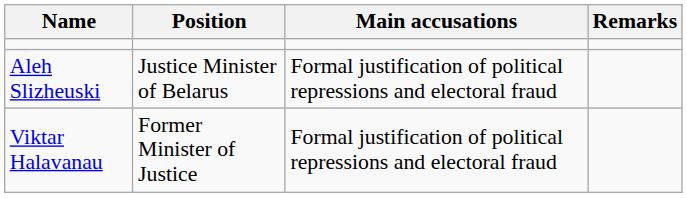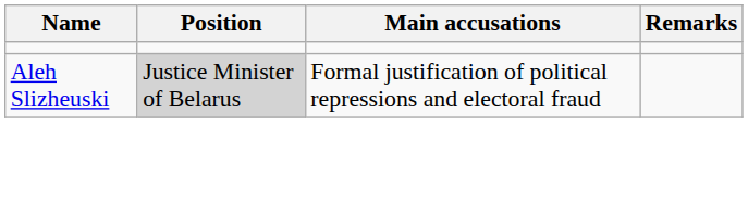Aleh Slizheuski | Position: no background -> lightgrey background
- row: Viktar Halavanau | Former Minister of Justice | Formal justification of political repressions and electoral fraud
